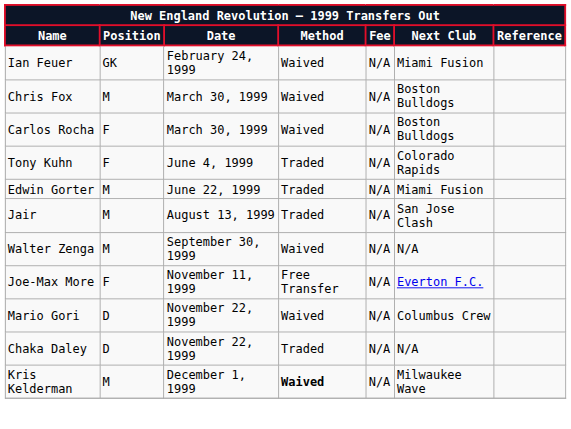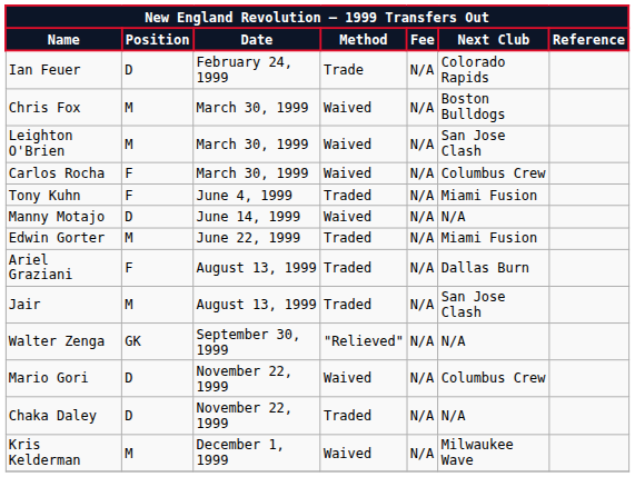Ian Feuer | Position: GK -> D
Ian Feuer | Method: Waived -> Trade
Ian Feuer | Next Club: Miami Fusion -> Colorado Rapids
+ row: Leighton O'Brien | M | March 30, 1999 | Waived | N/A | San Jose Clash
Carlos Rocha | Next Club: Boston Bulldogs -> Columbus Crew
Tony Kuhn | Next Club: Colorado Rapids -> Miami Fusion
+ row: Manny Motajo | D | June 14, 1999 | Waived | N/A | N/A
+ row: Ariel Graziani | F | August 13, 1999 | Traded | N/A | Dallas Burn
Walter Zenga | Position: M -> GK
Walter Zenga | Method: Waived -> "Relieved"
- row: Joe-Max More | F | November 11, 1999 | Free Transfer | N/A | Everton F.C.
Kris Kelderman | Method: bold -> normal
